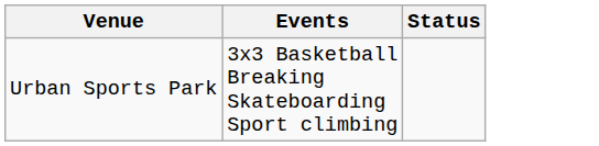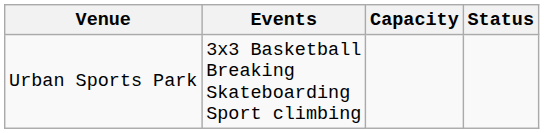+ column: Capacity
